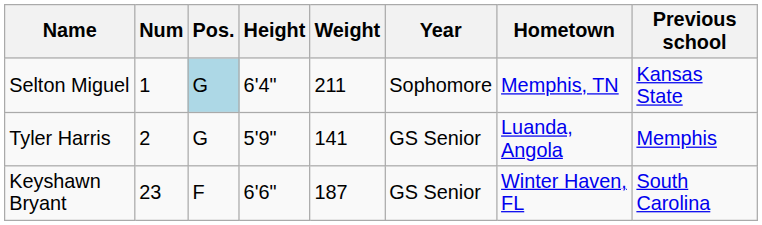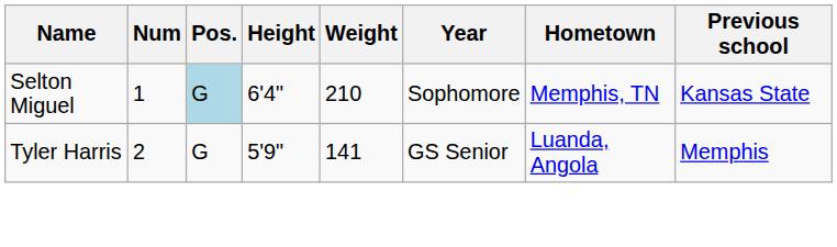Selton Miguel | Weight: 211 -> 210
- row: Keyshawn Bryant | 23 | F | 6'6" | 187 | GS Senior | Winter Haven, FL | South Carolina
